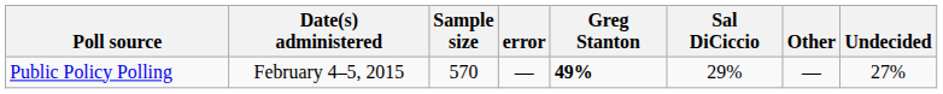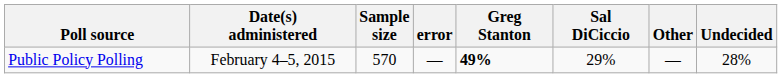Public Policy Polling | Undecided: 27% -> 28%
